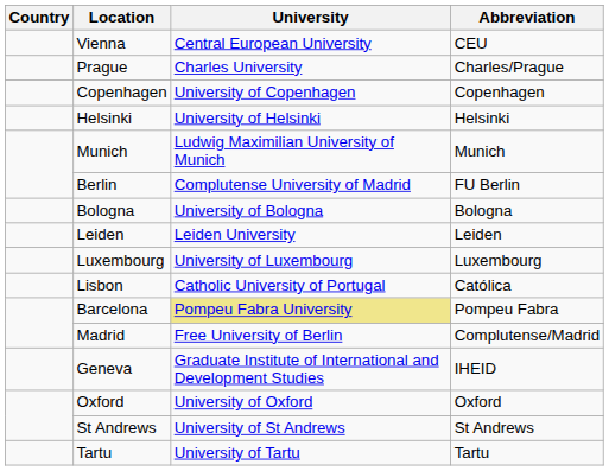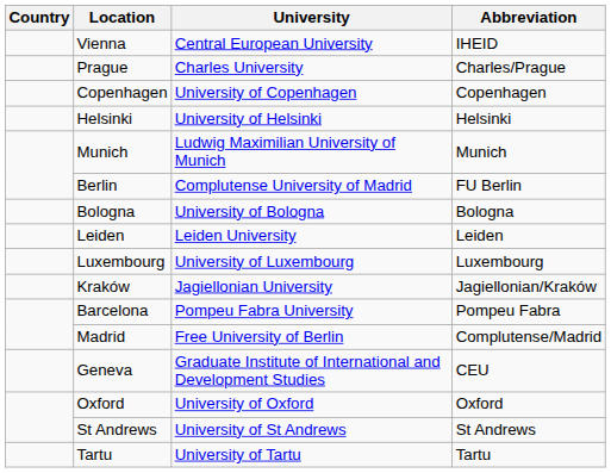Vienna | Abbreviation: CEU -> IHEID
+ row: Kraków | Jagiellonian University | Jagiellonian/Kraków
- row: Lisbon | Catholic University of Portugal | Católica
Barcelona | University: khaki background -> no background
Geneva | Abbreviation: IHEID -> CEU
